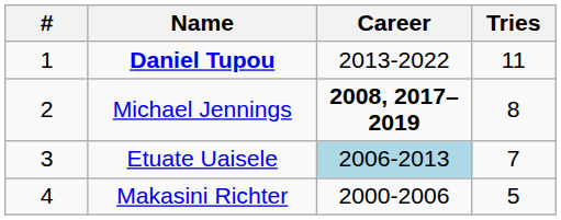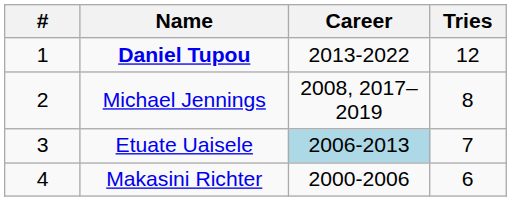Daniel Tupou | Tries: 11 -> 12
Michael Jennings | Career: bold -> normal
Makasini Richter | Tries: 5 -> 6
